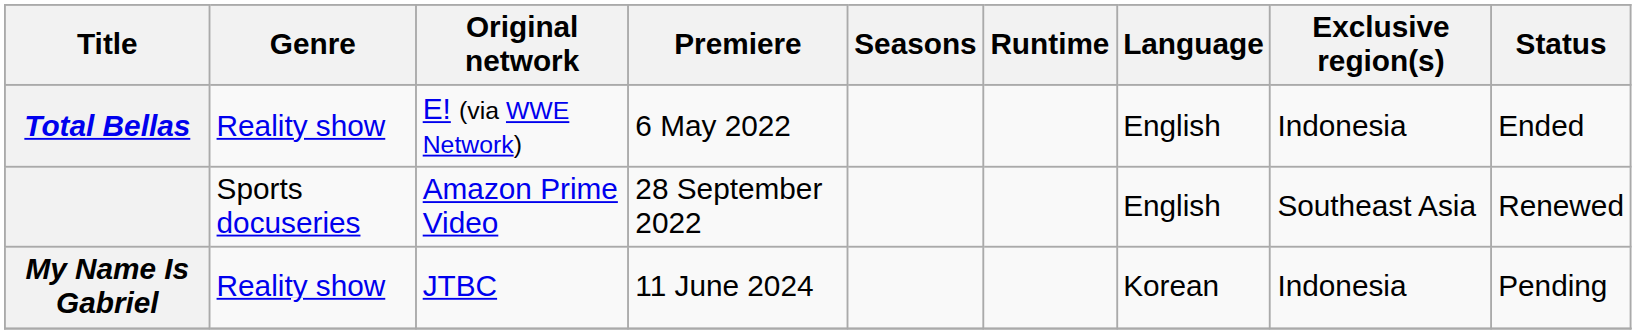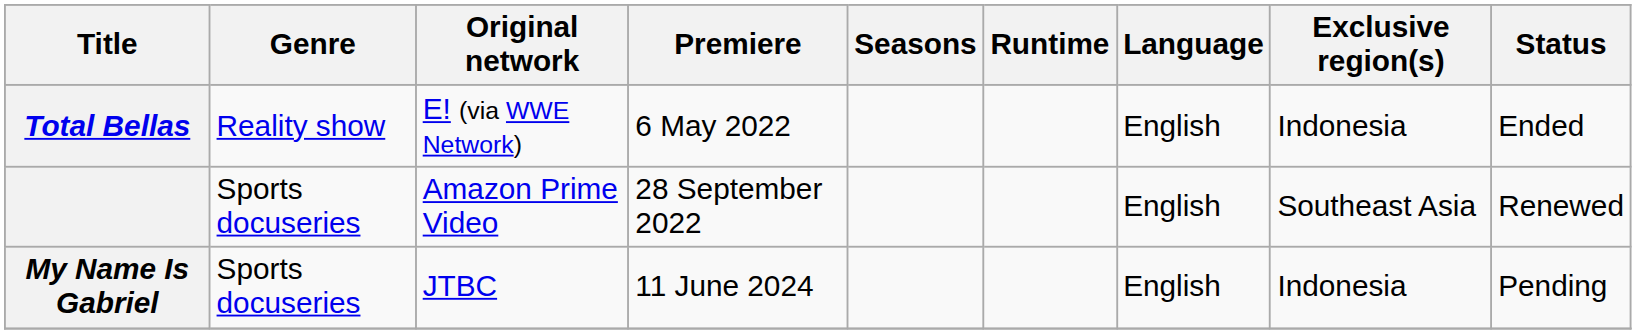My Name Is Gabriel | Genre: Reality show -> Sports docuseries
My Name Is Gabriel | Language: Korean -> English
